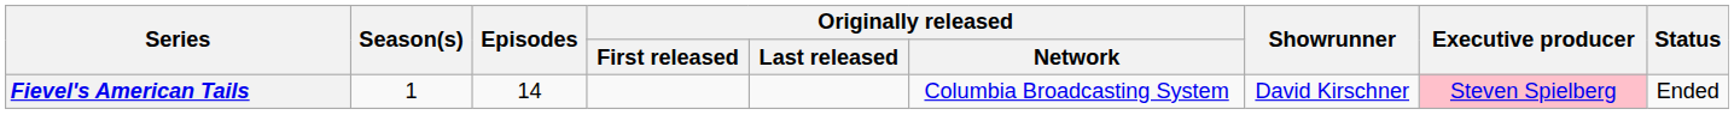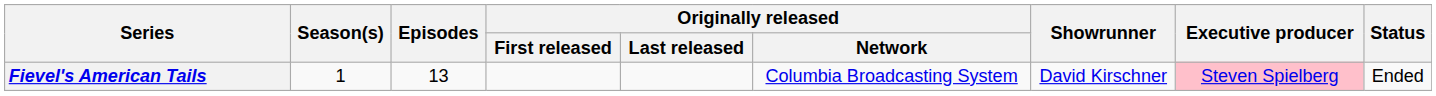Fievel's American Tails | Episodes: 14 -> 13
